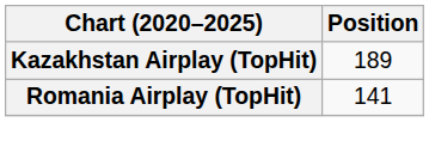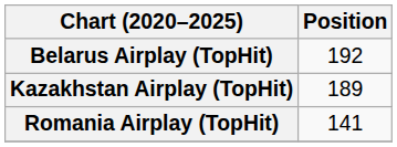+ row: Belarus Airplay (TopHit) | 192
